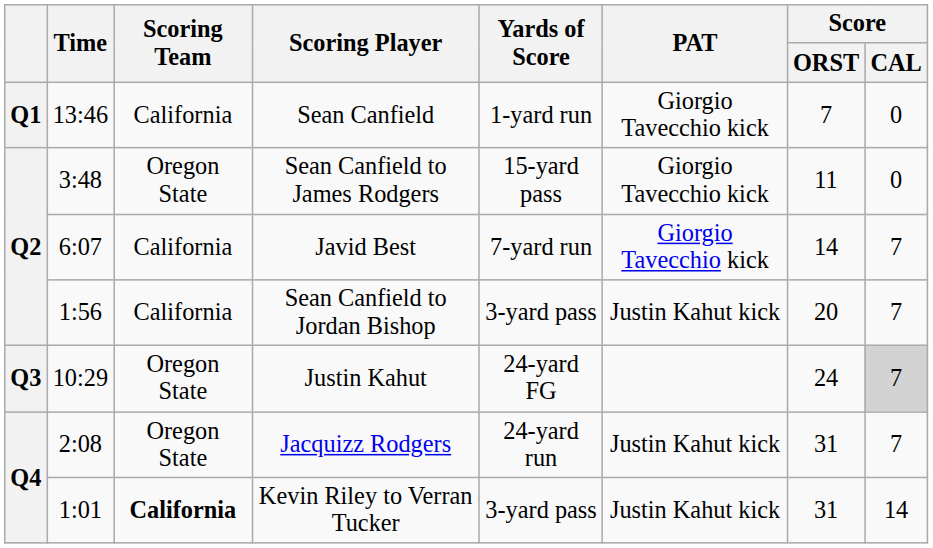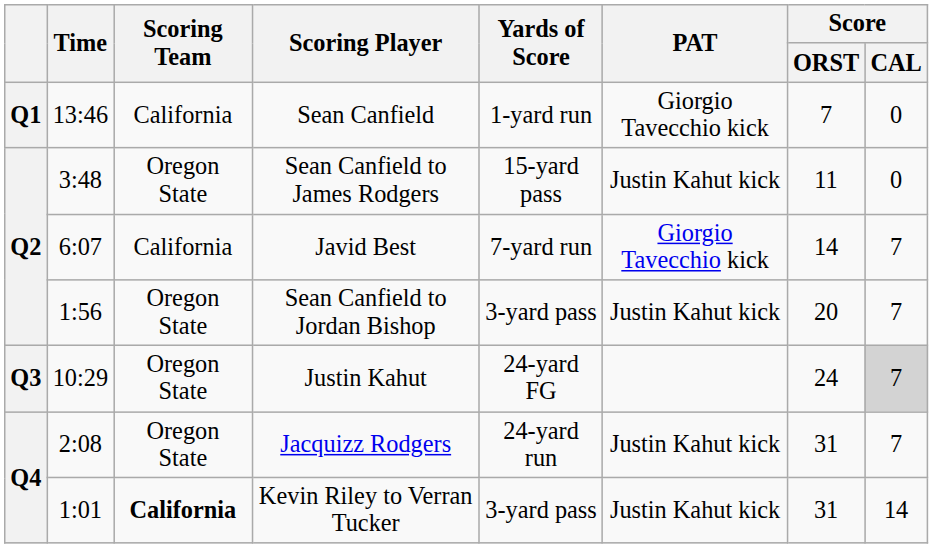Sean Canfield to James Rodgers | PAT: Giorgio Tavecchio kick -> Justin Kahut kick
Sean Canfield to Jordan Bishop | Scoring Team: California -> Oregon State
